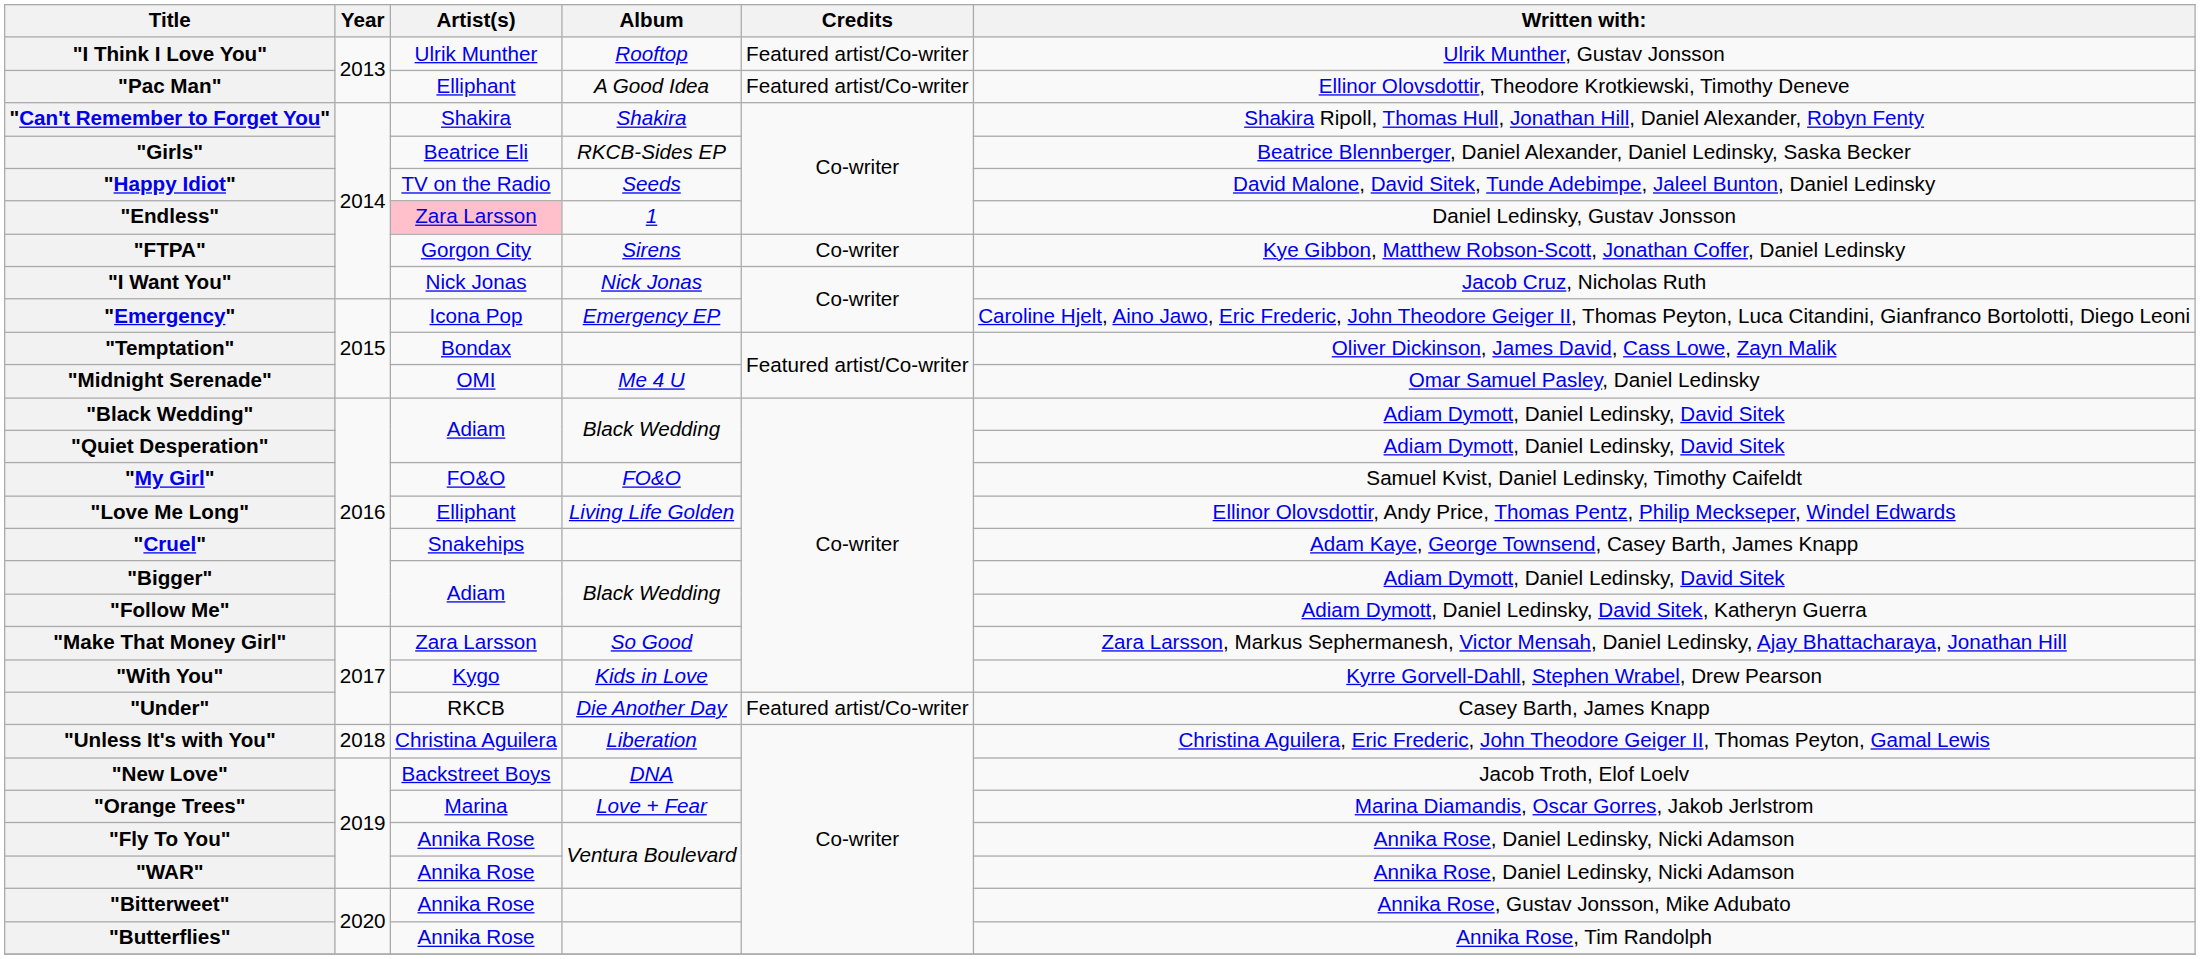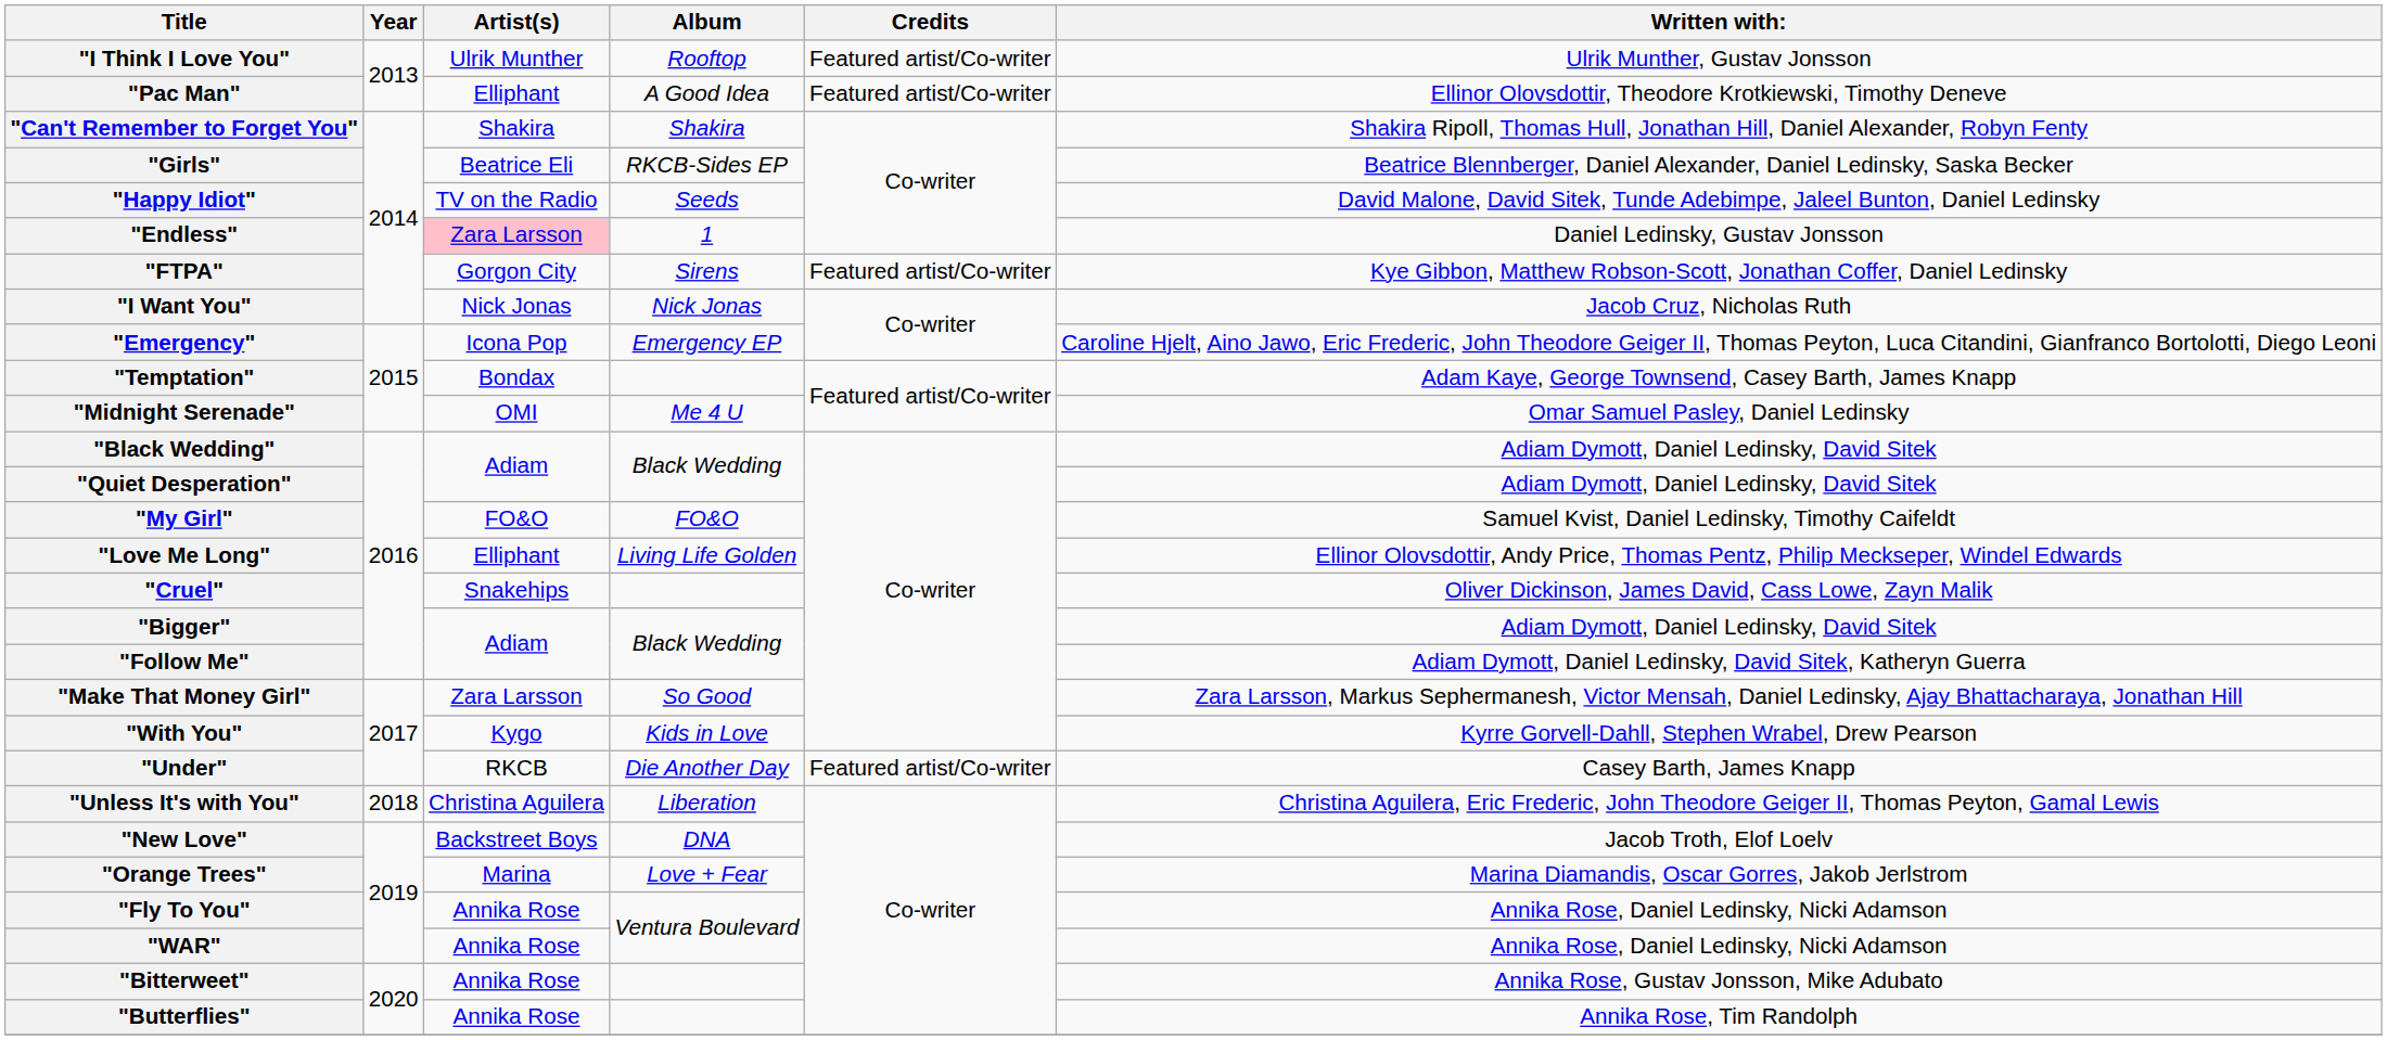"FTPA" | Credits: Co-writer -> Featured artist/Co-writer
"Temptation" | Written with:: Oliver Dickinson, James David, Cass Lowe, Zayn Malik -> Adam Kaye, George Townsend, Casey Barth, James Knapp
"Cruel" | Written with:: Adam Kaye, George Townsend, Casey Barth, James Knapp -> Oliver Dickinson, James David, Cass Lowe, Zayn Malik
